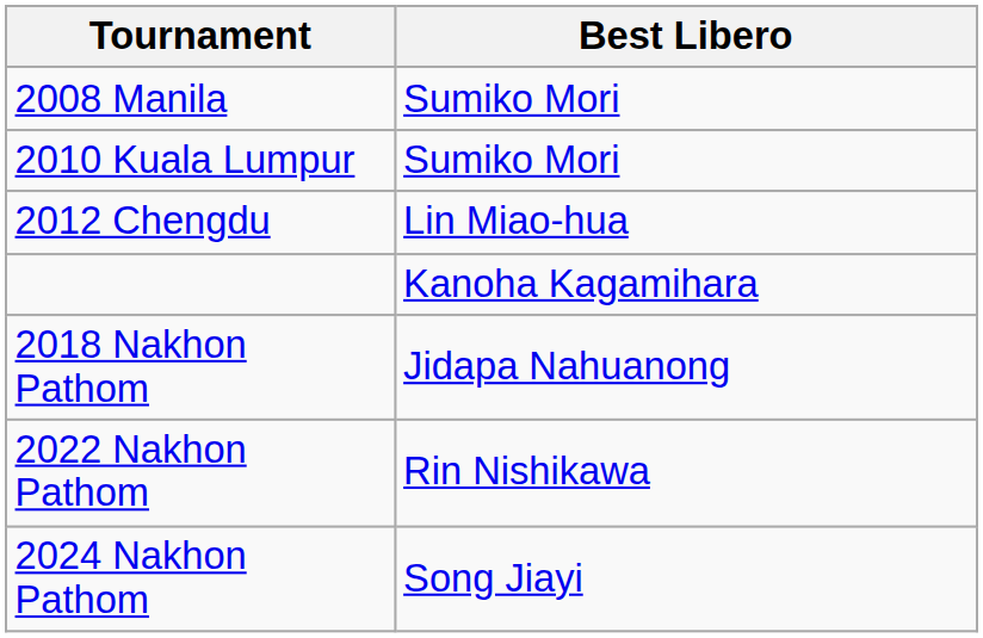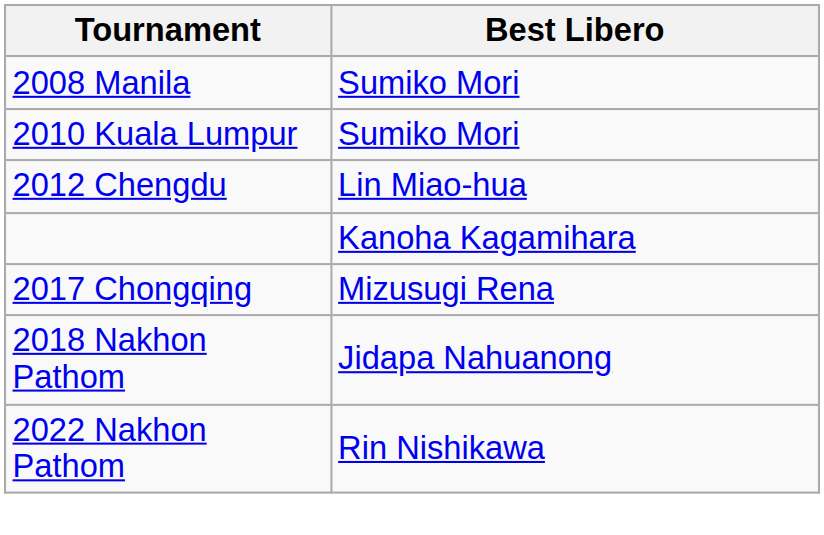+ row: 2017 Chongqing | Mizusugi Rena
- row: 2024 Nakhon Pathom | Song Jiayi
